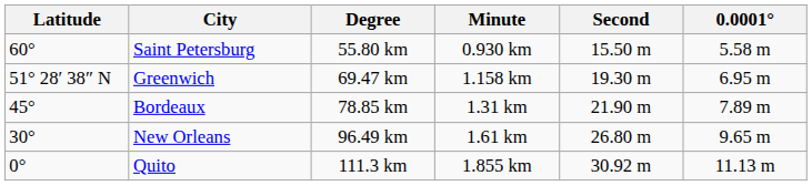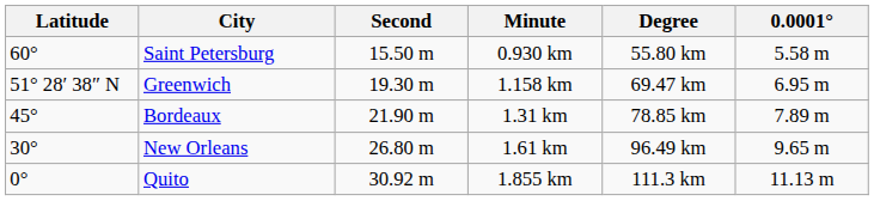columns swapped: Degree <-> Second
